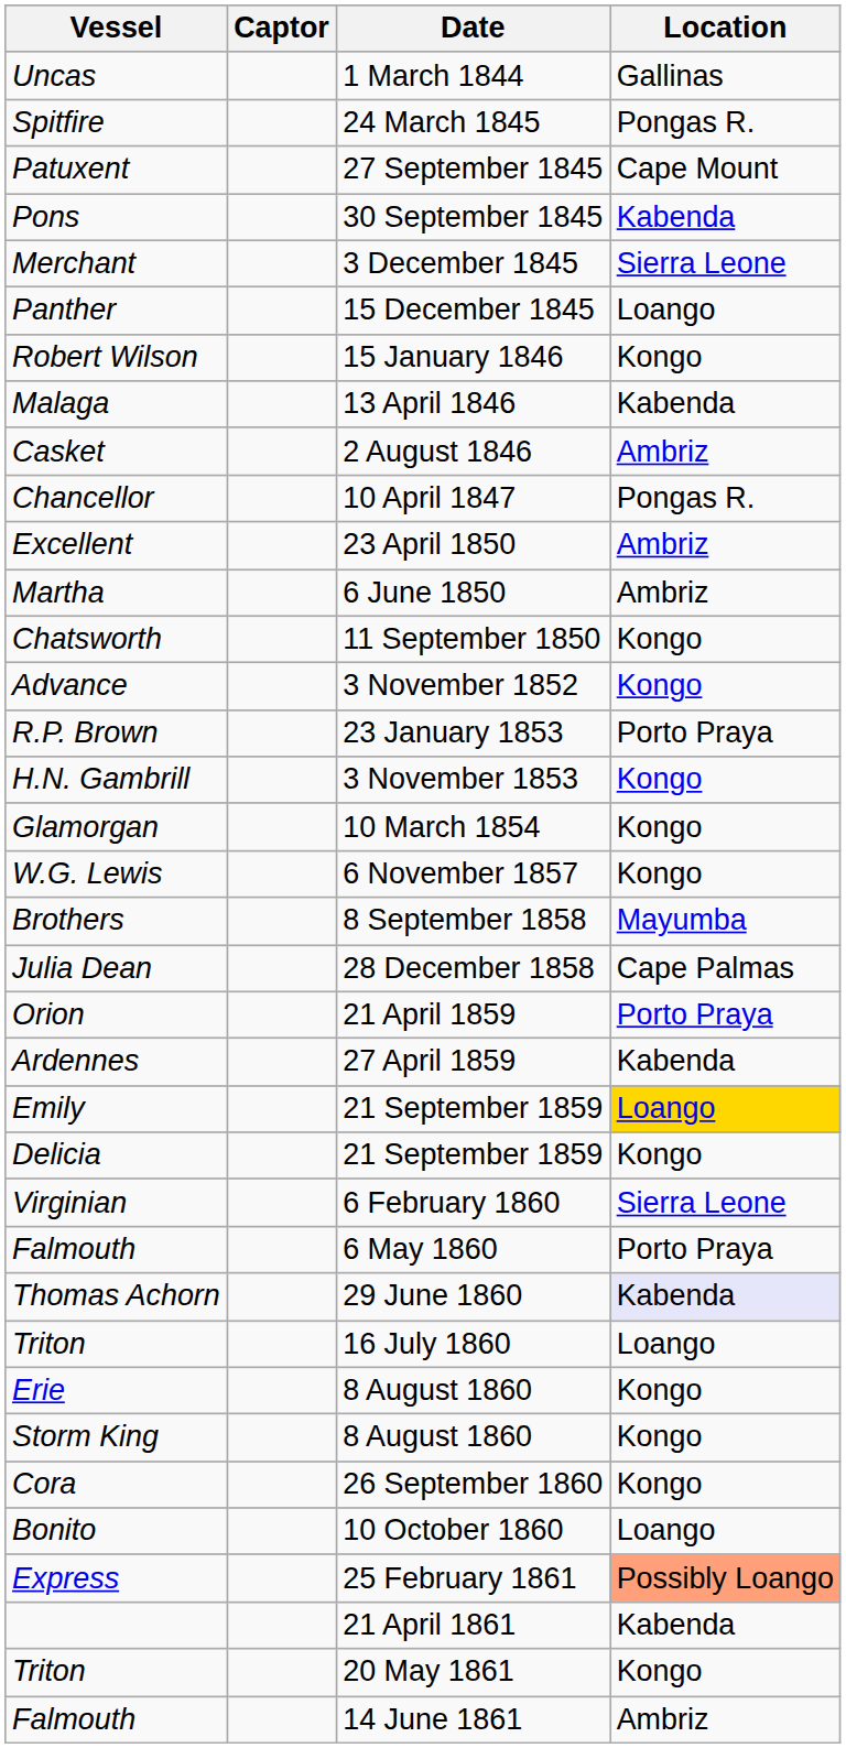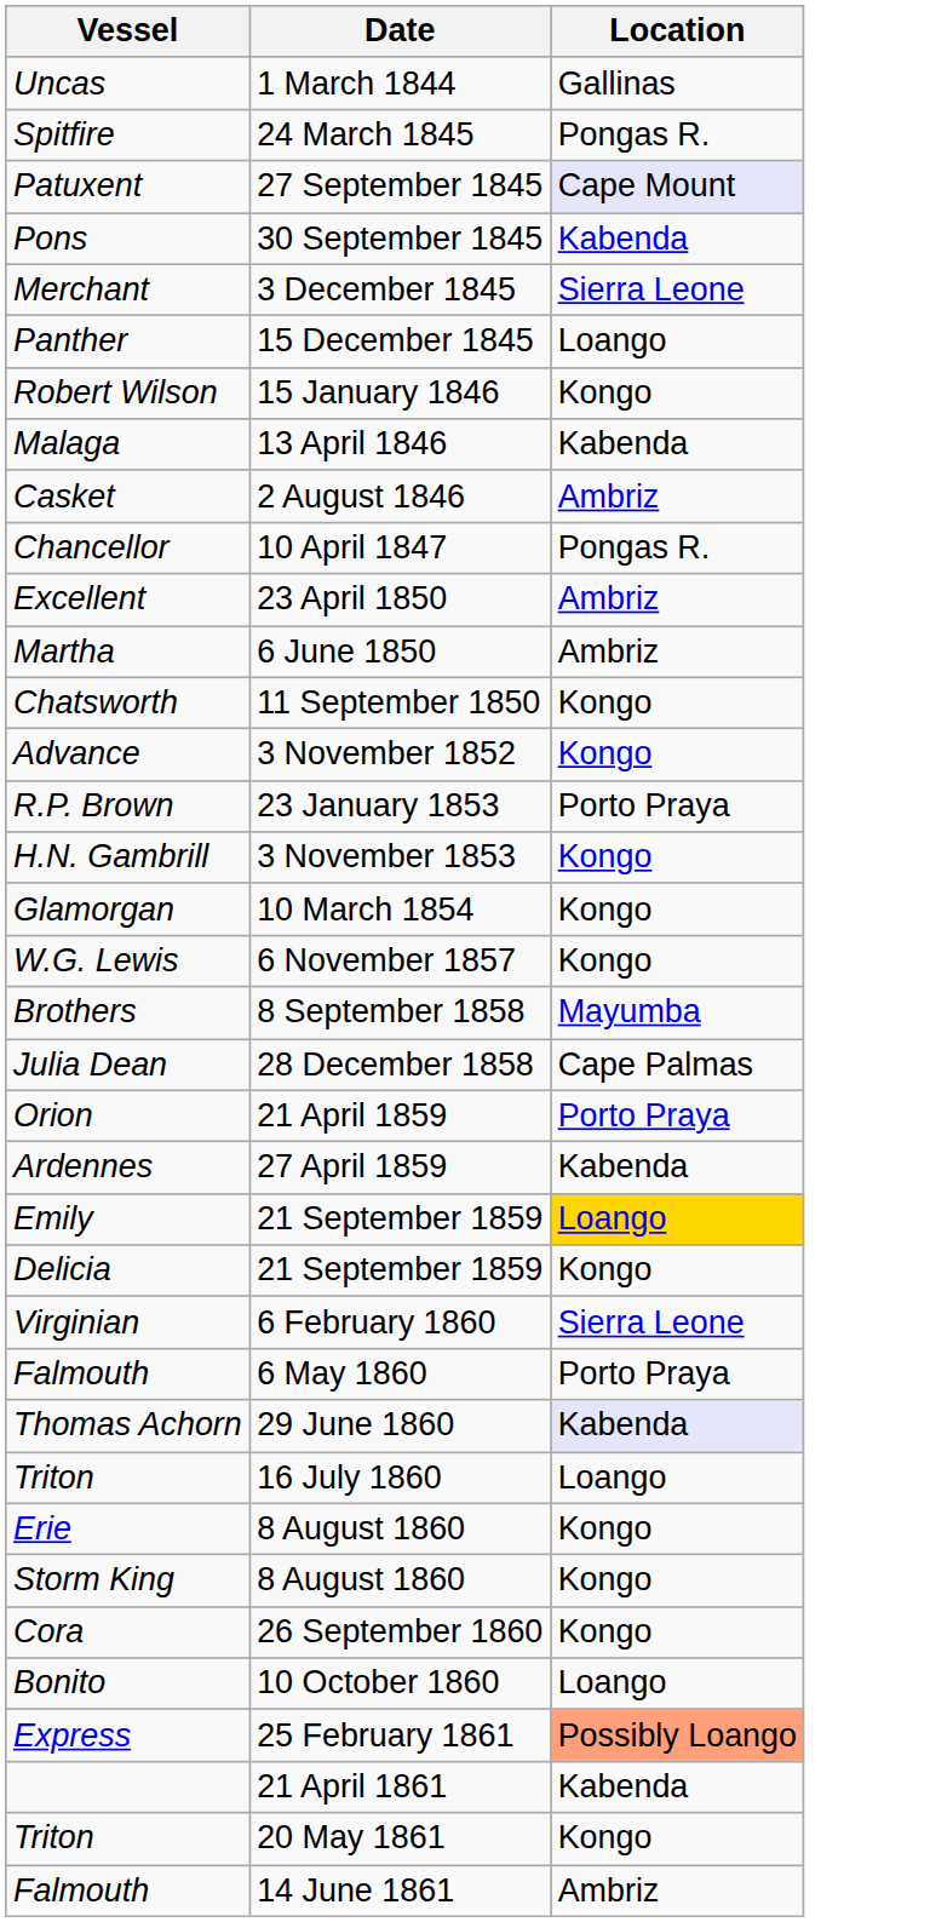- column: Captor
Patuxent | Location: no background -> lavender background
